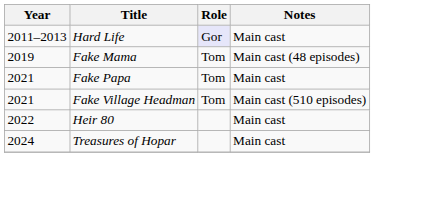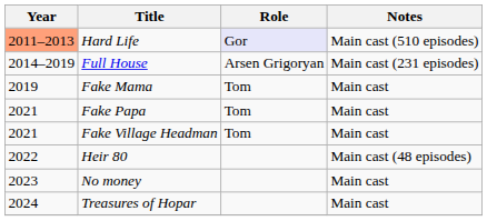Hard Life | Year: no background -> lightsalmon background
Hard Life | Notes: Main cast -> Main cast (510 episodes)
+ row: 2014–2019 | Full House | Arsen Grigoryan | Main cast (231 episodes)
Fake Mama | Notes: Main cast (48 episodes) -> Main cast
Fake Village Headman | Notes: Main cast (510 episodes) -> Main cast
Heir 80 | Notes: Main cast -> Main cast (48 episodes)
+ row: 2023 | No money | Main cast
